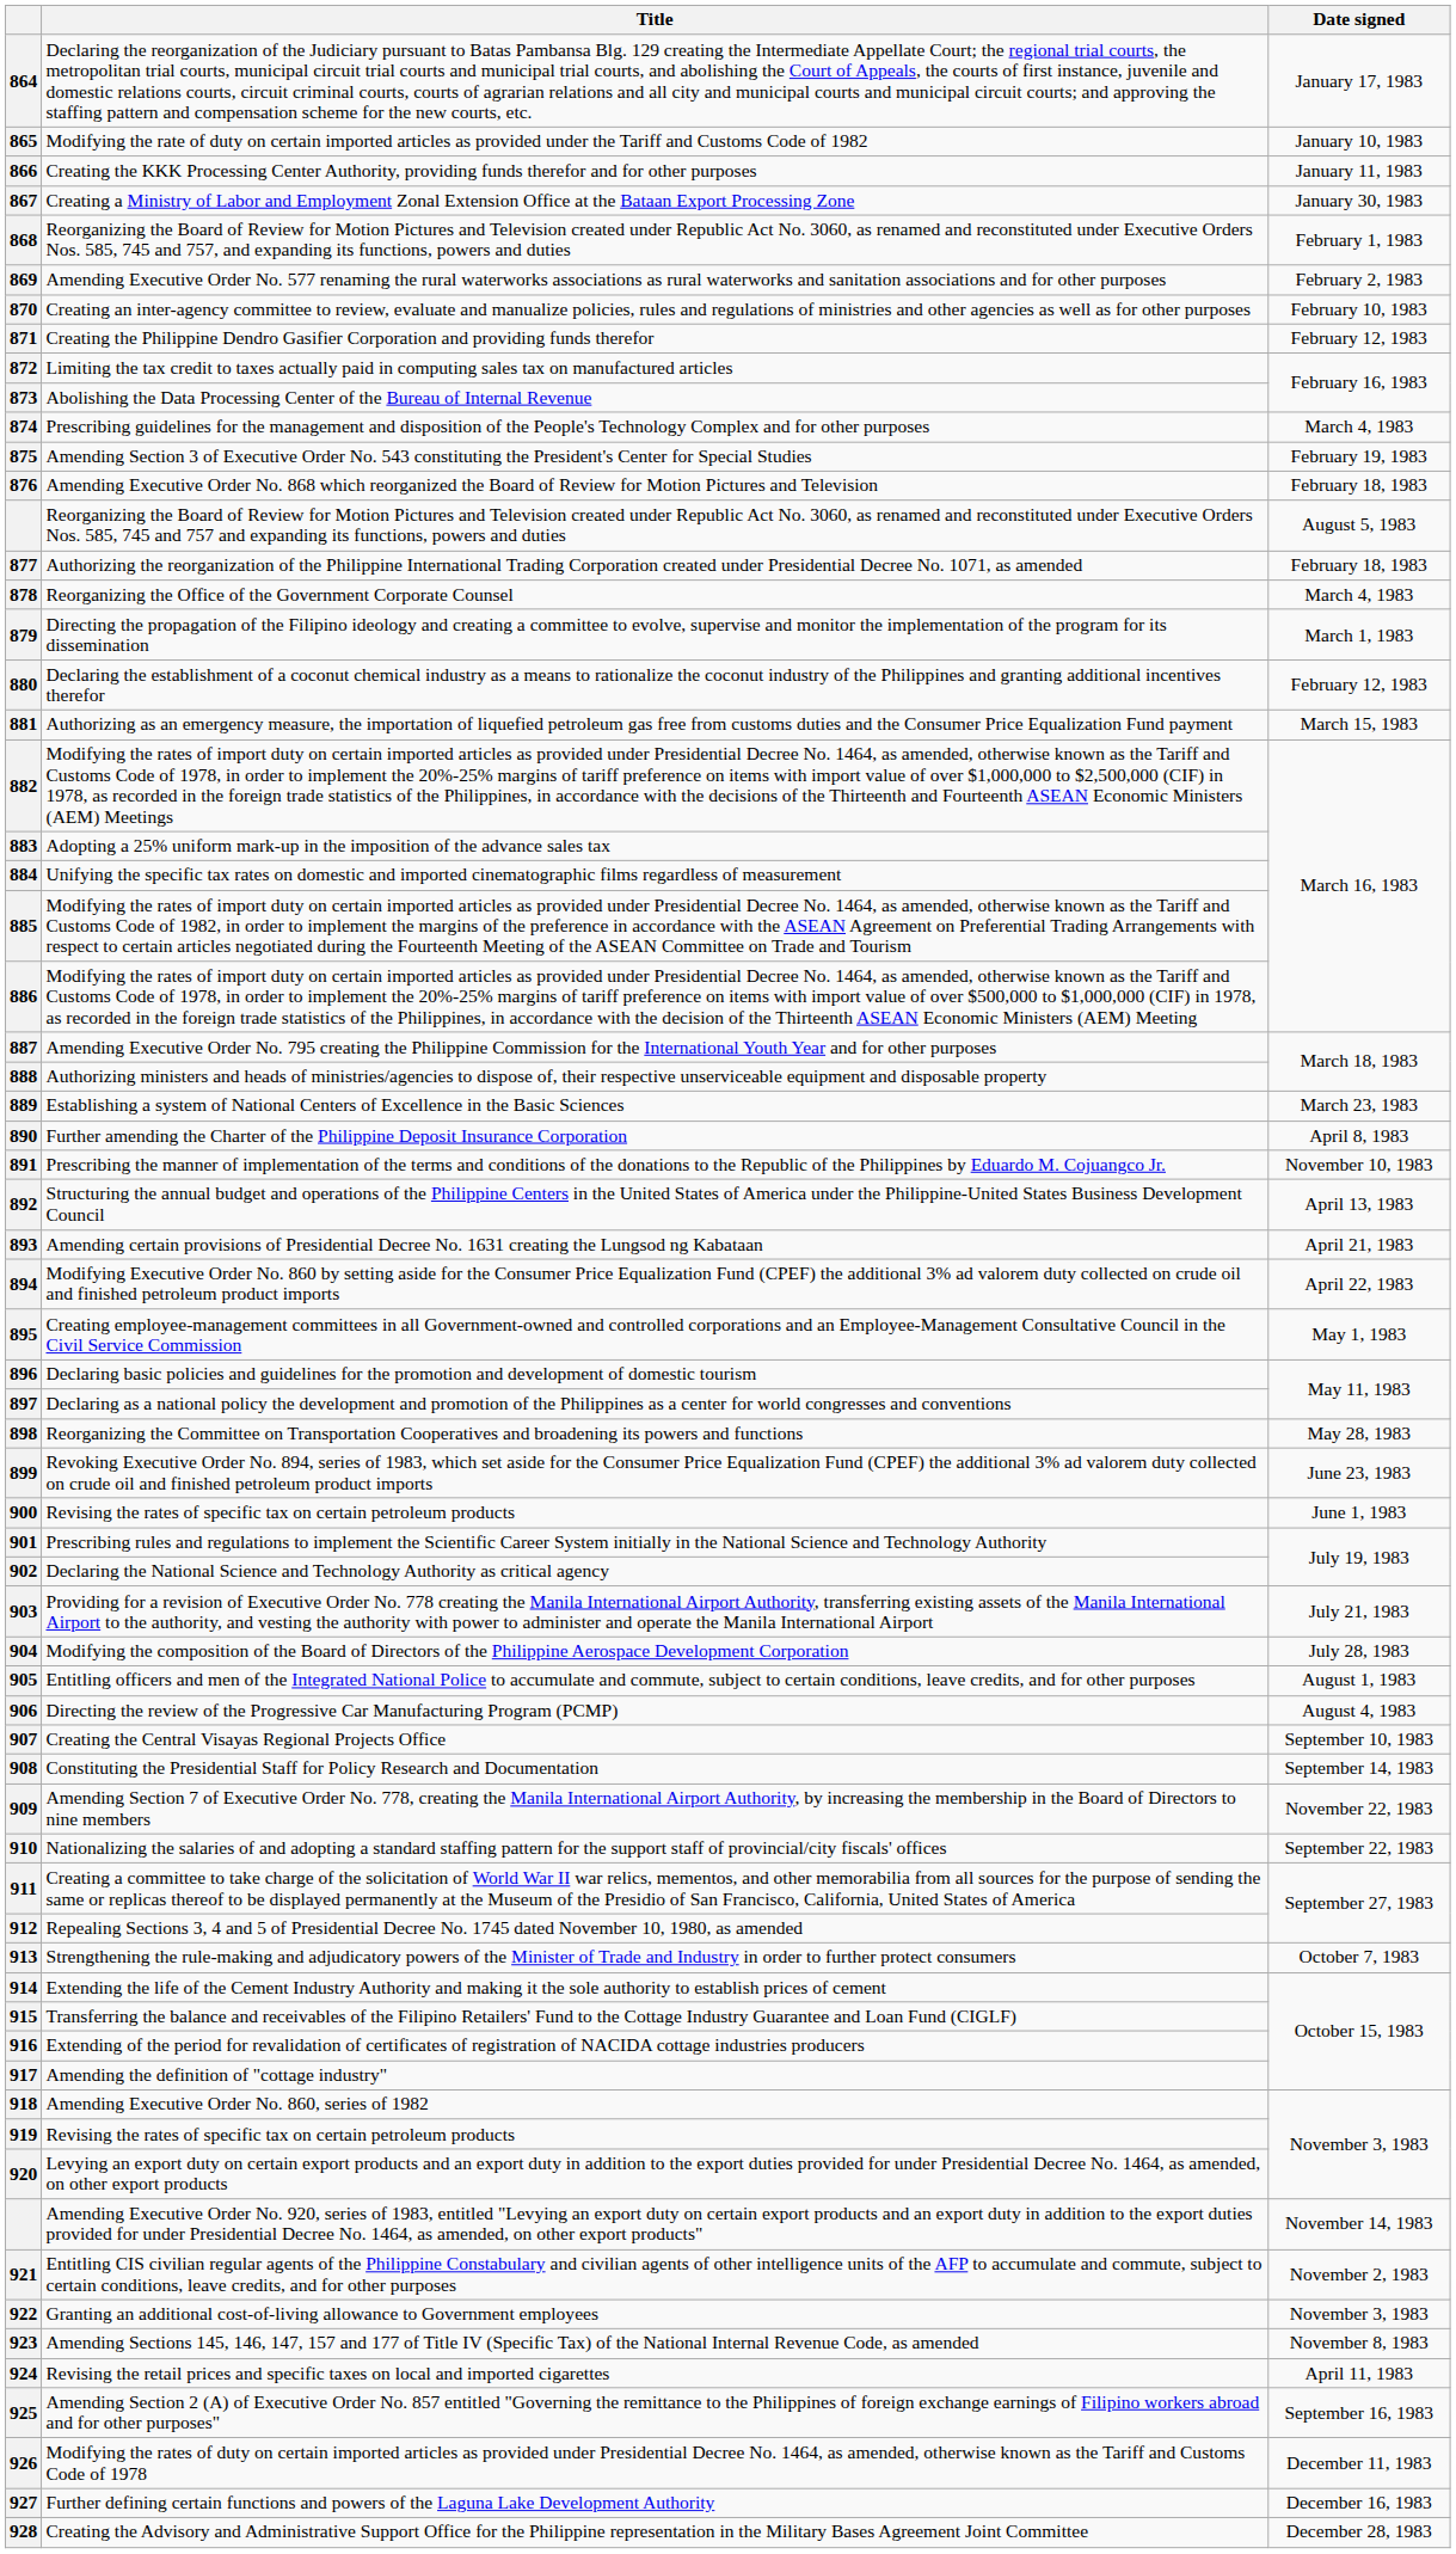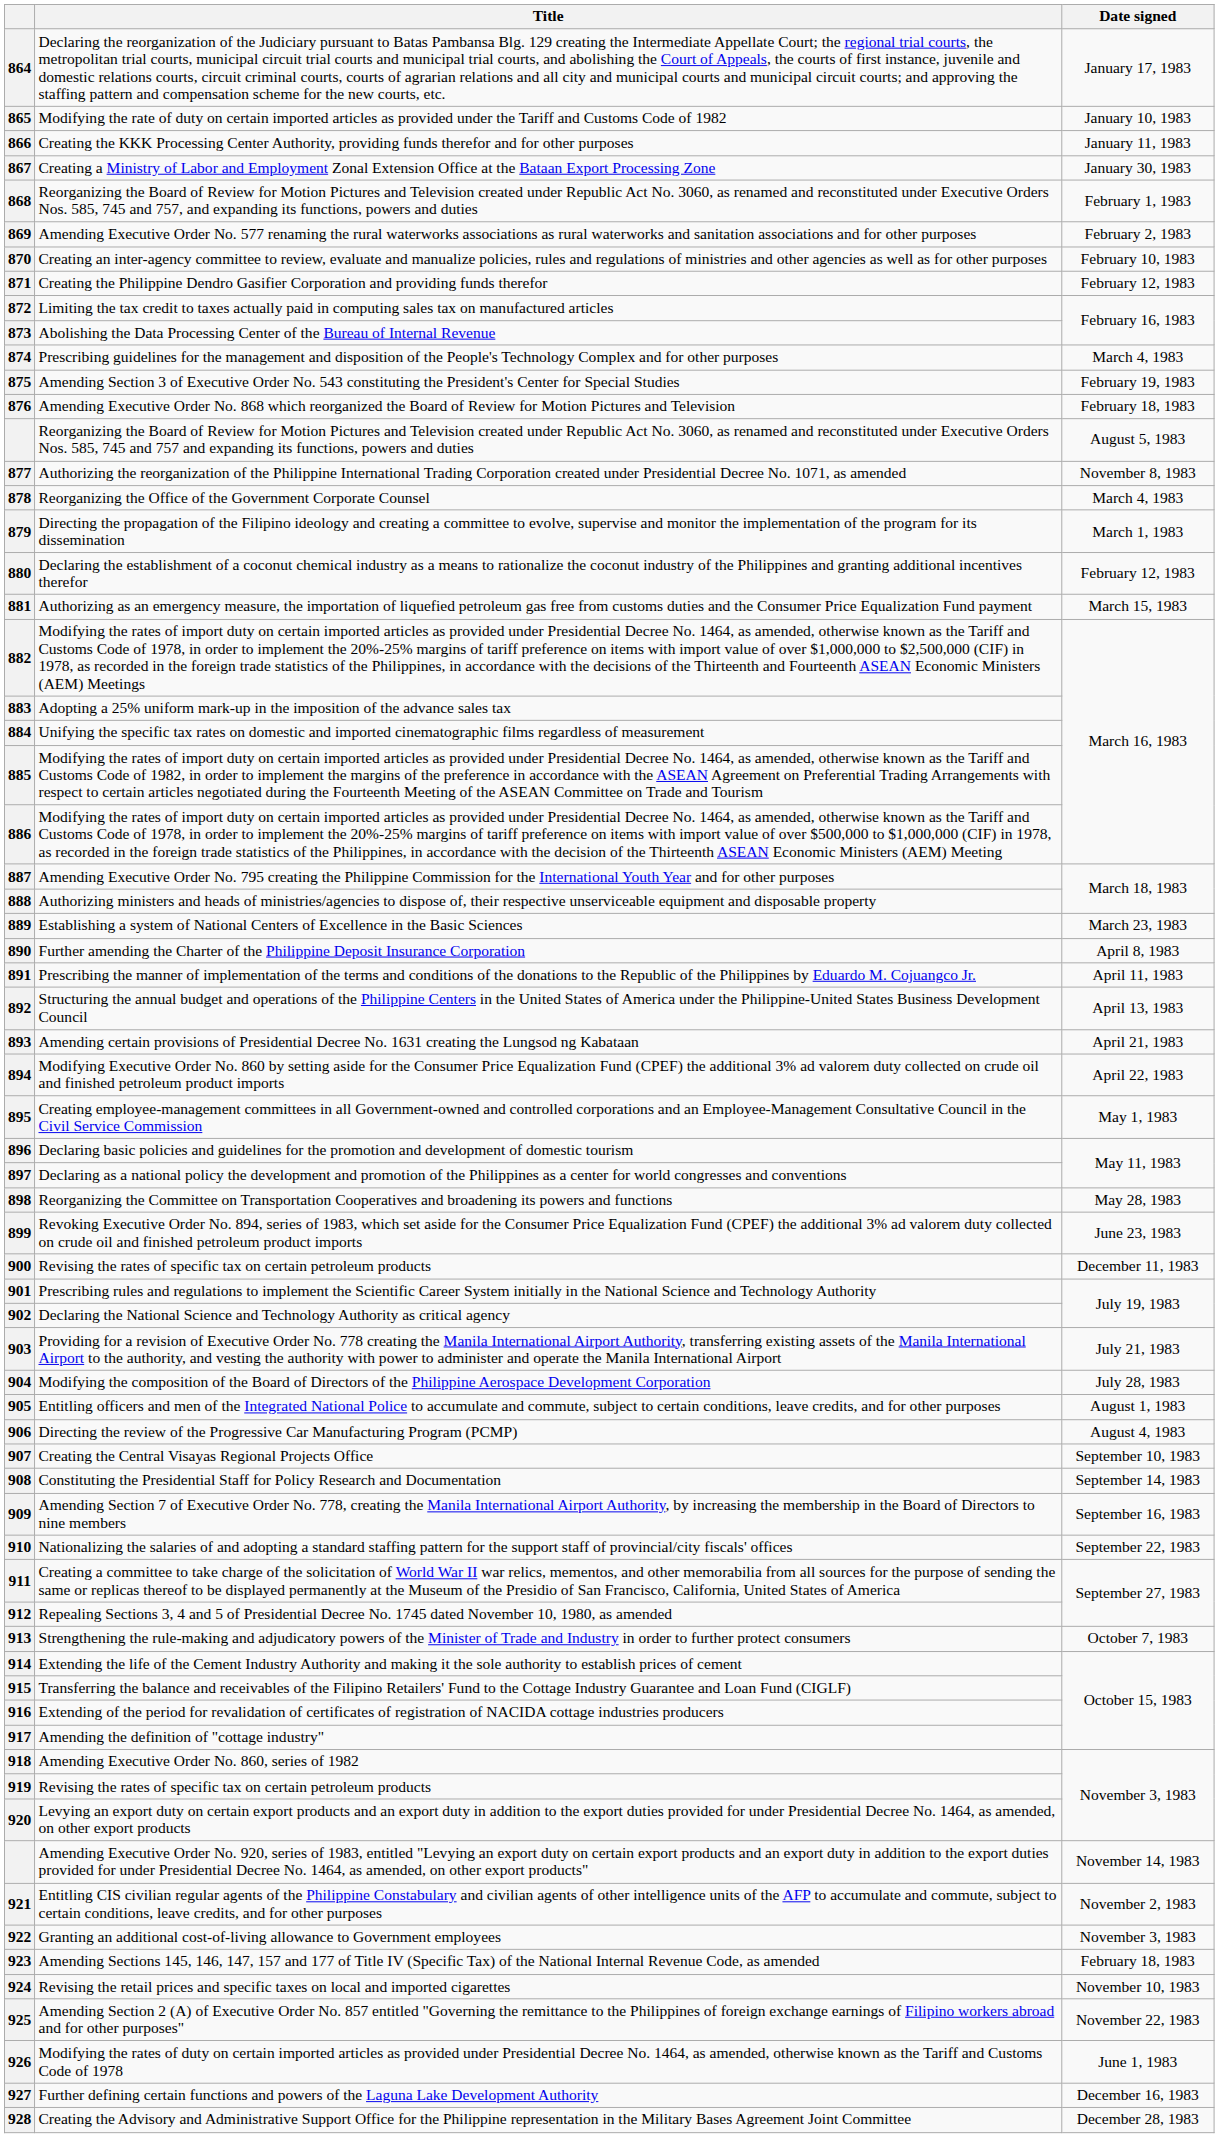877 | Date signed: February 18, 1983 -> November 8, 1983
891 | Date signed: November 10, 1983 -> April 11, 1983
900 | Date signed: June 1, 1983 -> December 11, 1983
909 | Date signed: November 22, 1983 -> September 16, 1983
923 | Date signed: November 8, 1983 -> February 18, 1983
924 | Date signed: April 11, 1983 -> November 10, 1983
925 | Date signed: September 16, 1983 -> November 22, 1983
926 | Date signed: December 11, 1983 -> June 1, 1983
